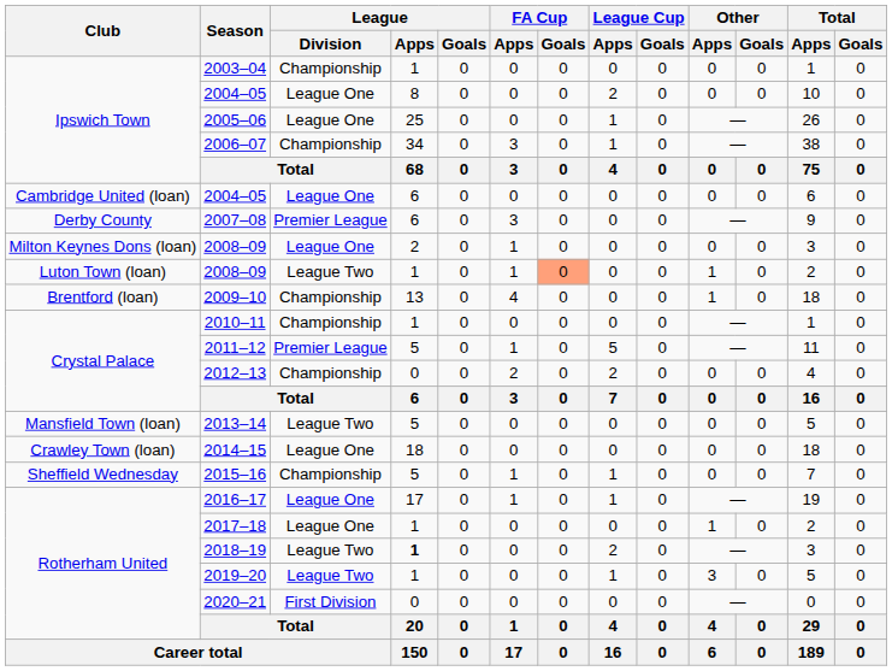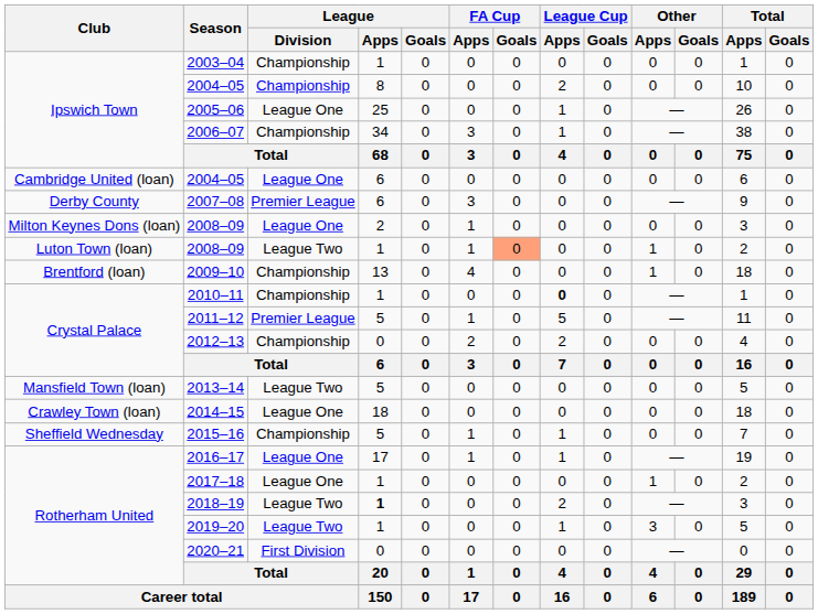Ipswich Town / 2004–05 | League / Division: League One -> Championship
2010–11 | League Cup / Apps: normal -> bold
